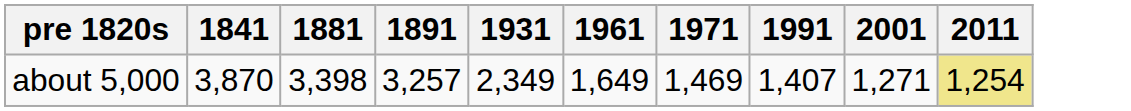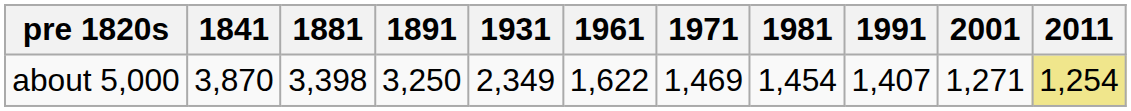+ column: 1981 | 1,454
about 5,000 | 1891: 3,257 -> 3,250
about 5,000 | 1961: 1,649 -> 1,622
